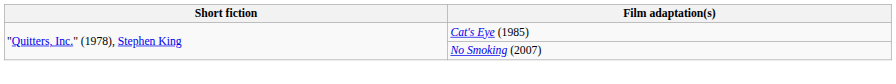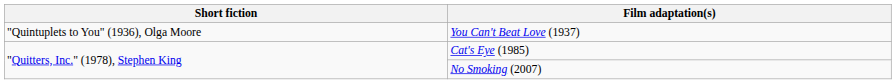+ row: "Quintuplets to You" (1936), Olga Moore | You Can't Beat Love (1937)
